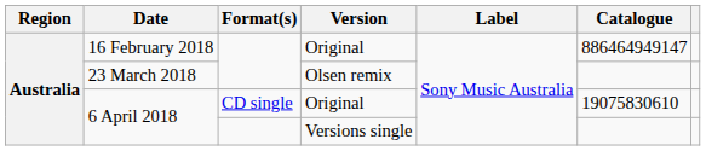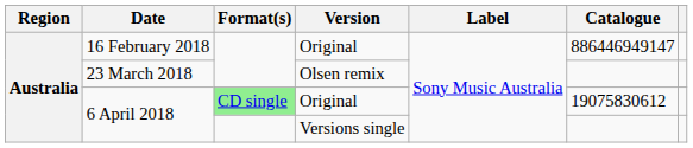16 February 2018 | Catalogue: 886464949147 -> 886446949147
6 April 2018 / Original | Format(s): no background -> lightgreen background
6 April 2018 / Original | Catalogue: 19075830610 -> 19075830612
